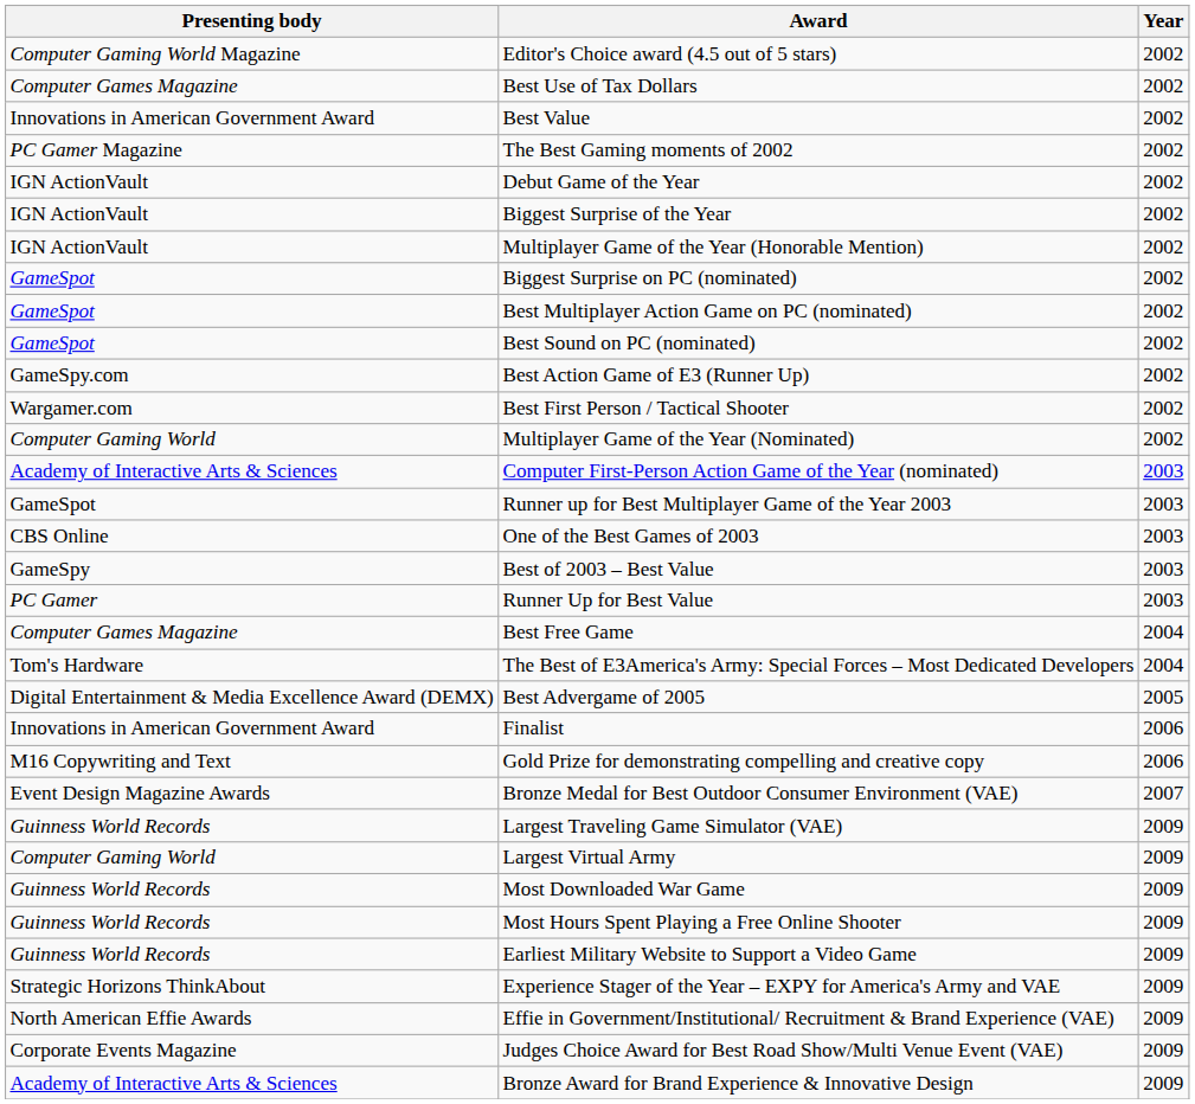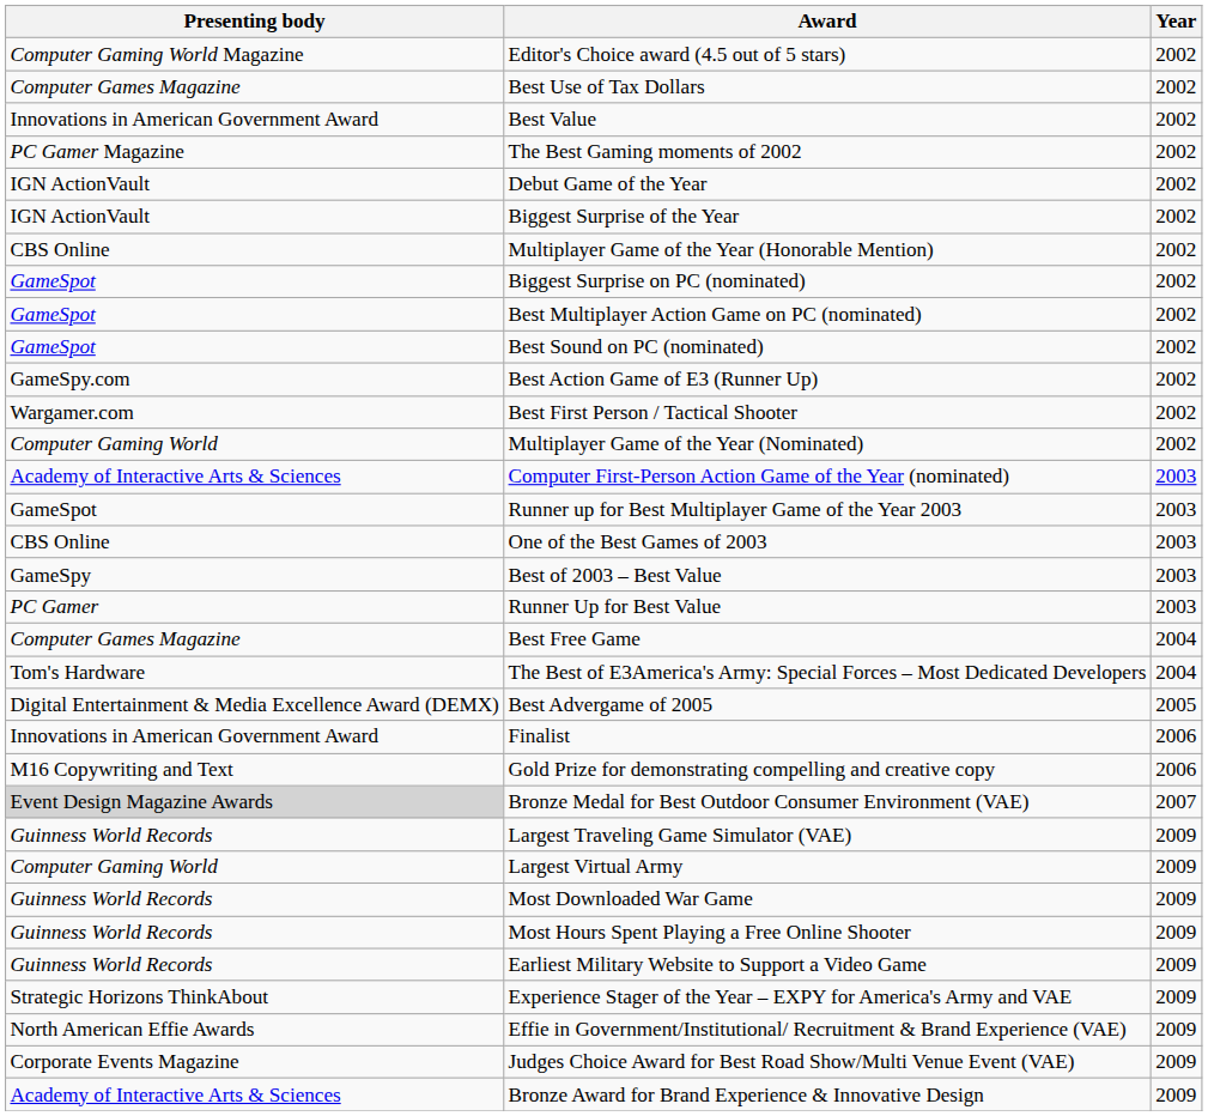Multiplayer Game of the Year (Honorable Mention) | Presenting body: IGN ActionVault -> CBS Online
Bronze Medal for Best Outdoor Consumer Environment (VAE) | Presenting body: no background -> lightgrey background
